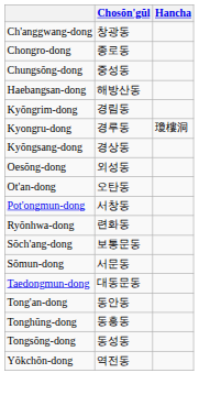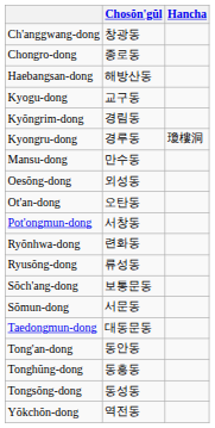- row: Chungsŏng-dong | 중성동
+ row: Kyogu-dong | 교구동
- row: Kyŏngsang-dong | 경상동
+ row: Mansu-dong | 만수동
+ row: Ryusŏng-dong | 류성동
